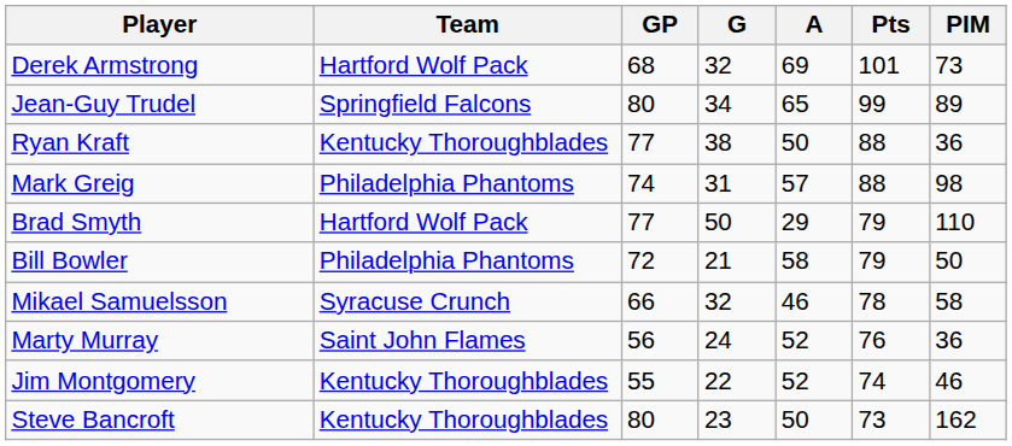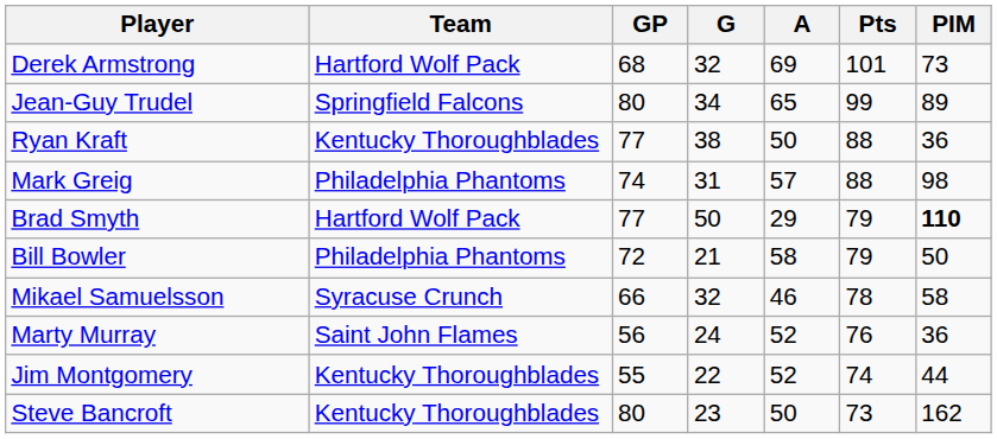Brad Smyth | PIM: normal -> bold
Jim Montgomery | PIM: 46 -> 44
